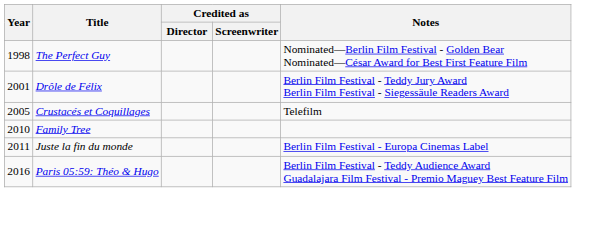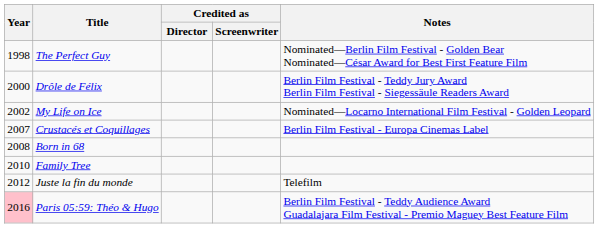Drôle de Félix | Year: 2001 -> 2000
+ row: 2002 | My Life on Ice | Nominated—Locarno International Film Festival - Golden Leopard
Crustacés et Coquillages | Year: 2005 -> 2007
Crustacés et Coquillages | Notes: Telefilm -> Berlin Film Festival - Europa Cinemas Label
+ row: 2008 | Born in 68
Juste la fin du monde | Year: 2011 -> 2012
Juste la fin du monde | Notes: Berlin Film Festival - Europa Cinemas Label -> Telefilm
Paris 05:59: Théo & Hugo | Year: no background -> pink background
